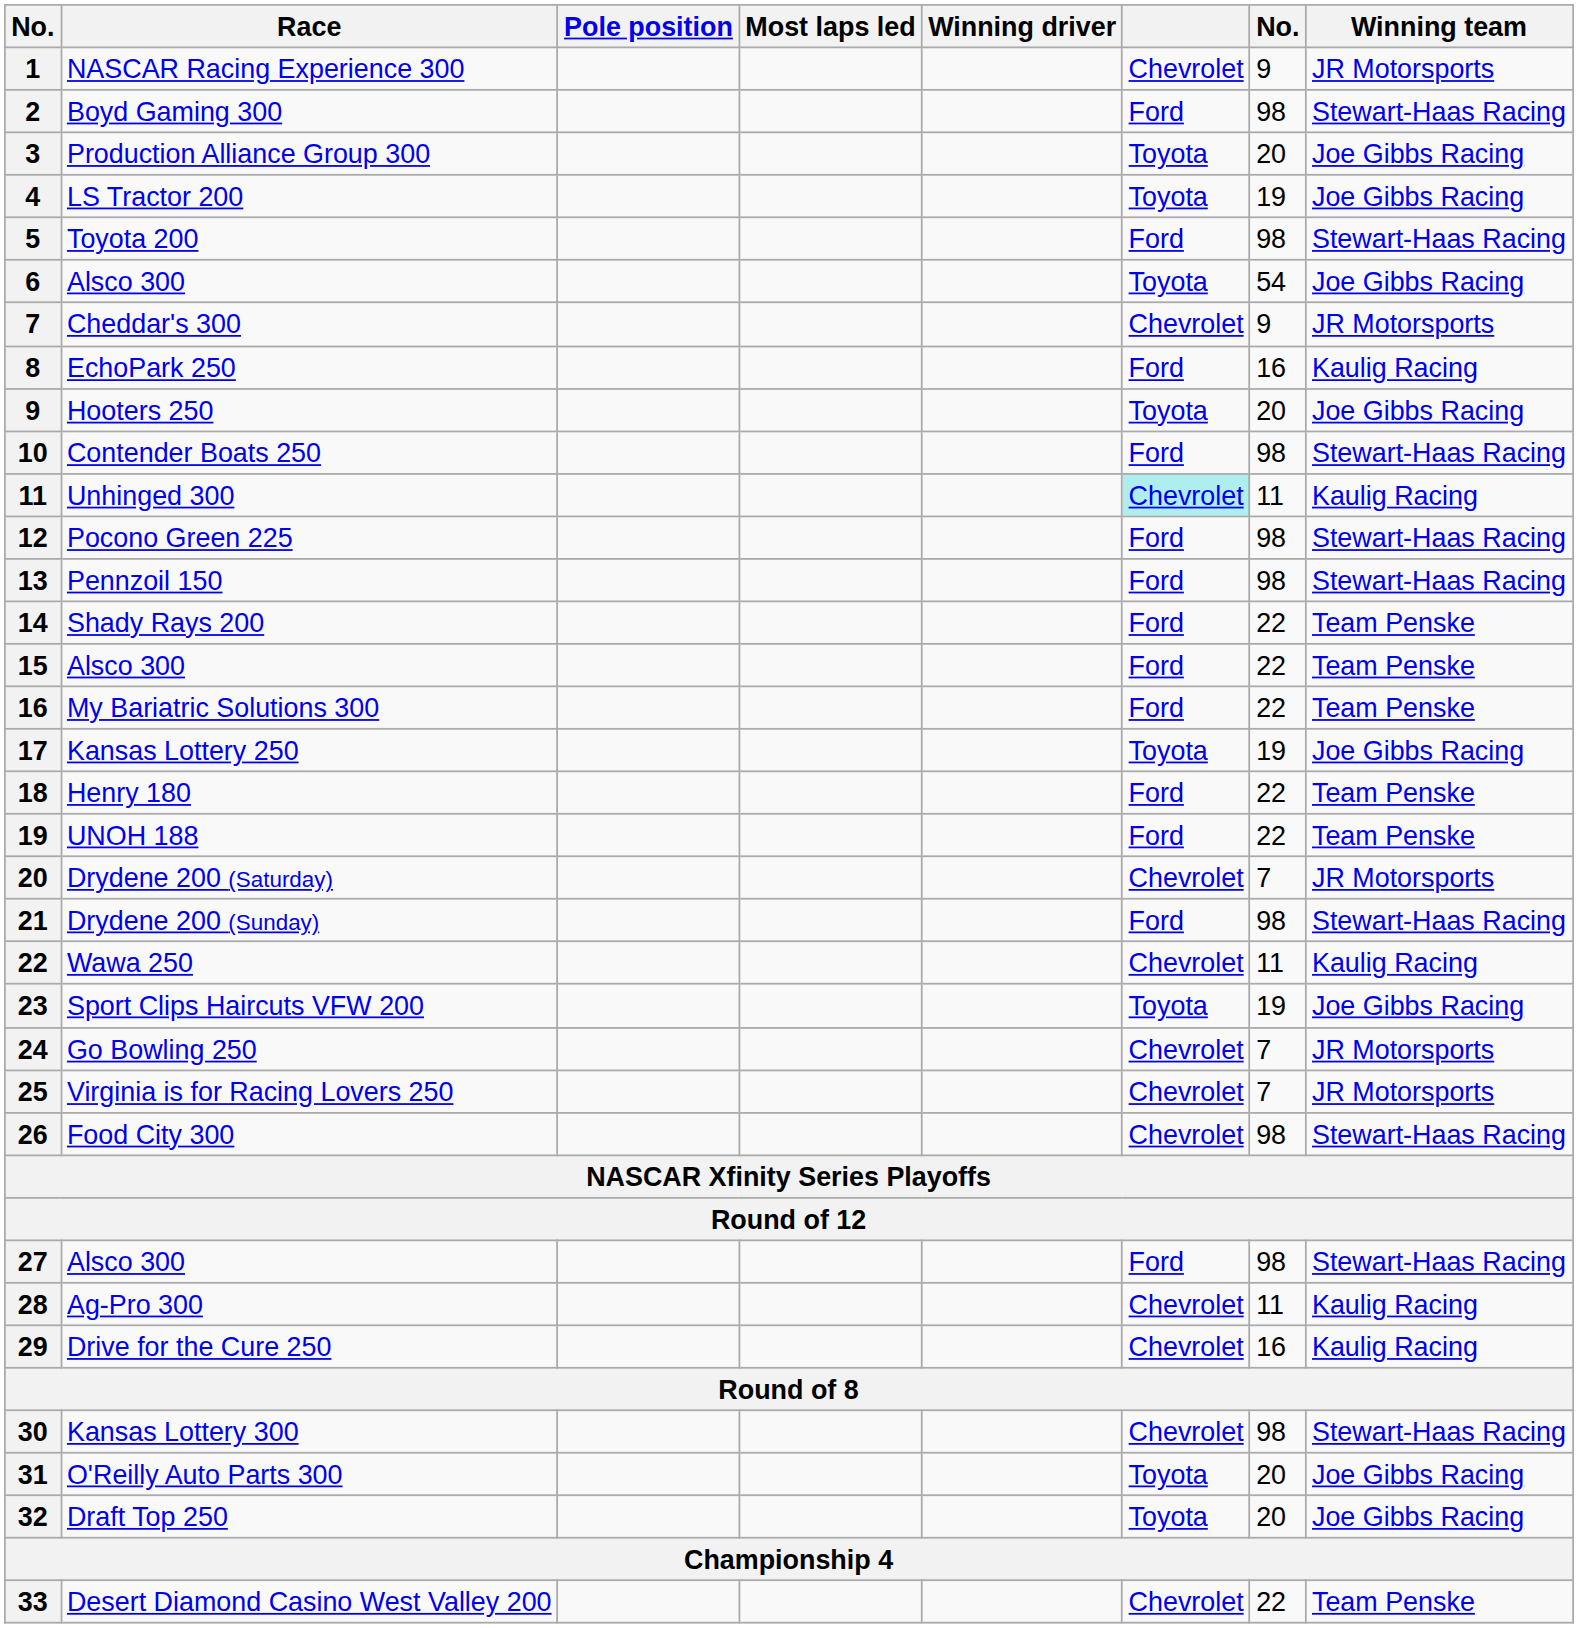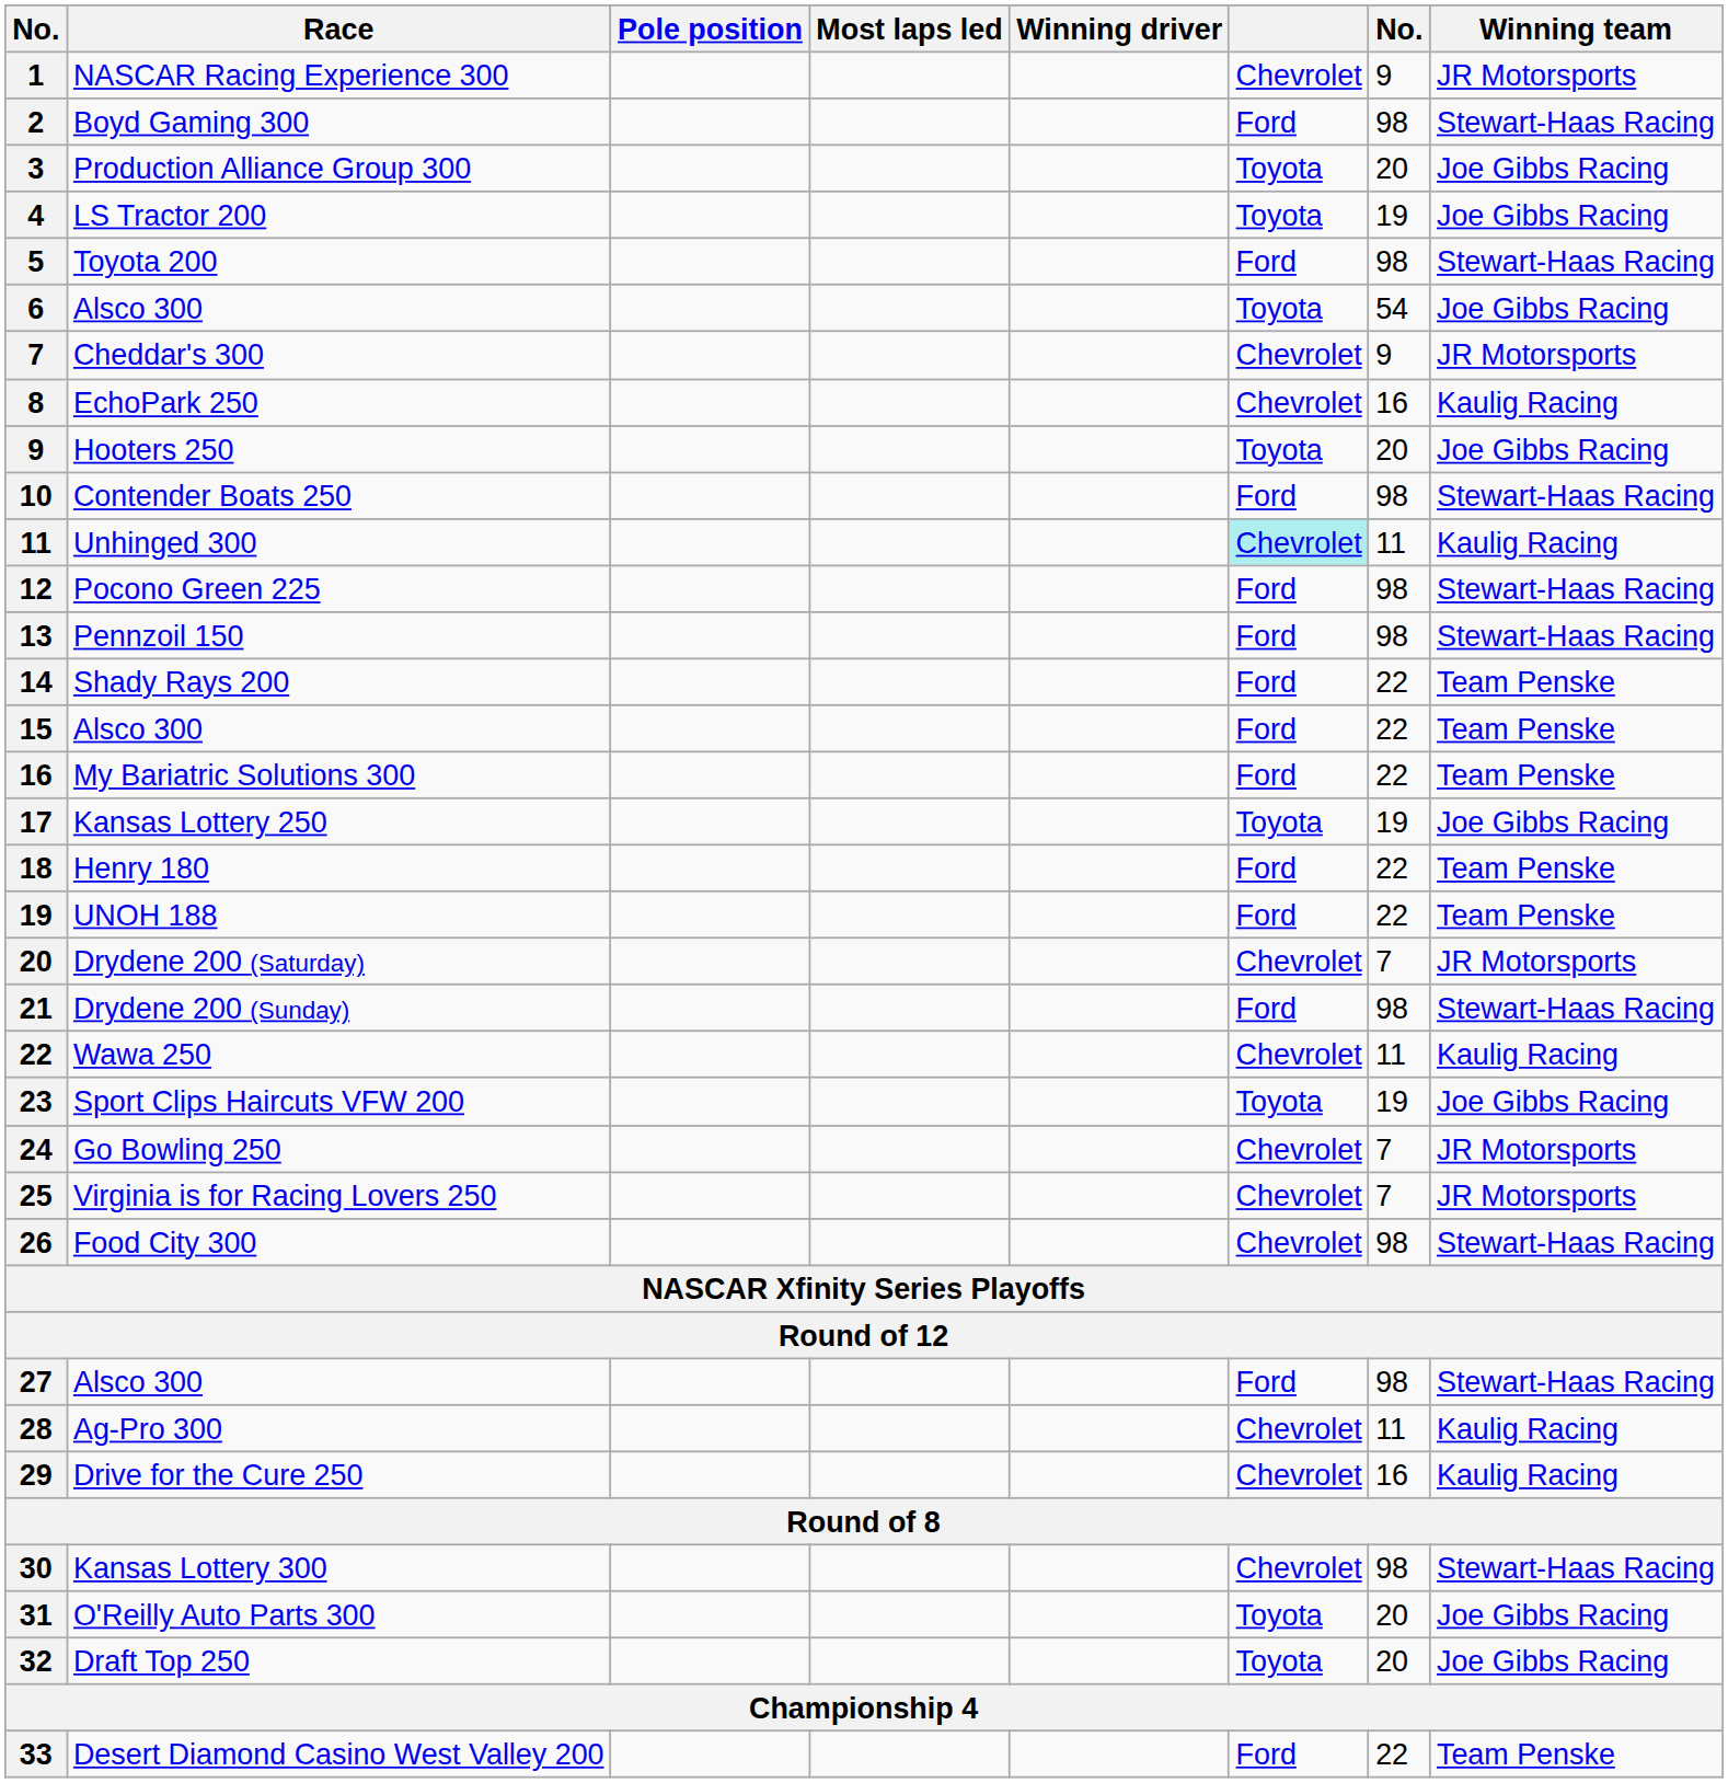EchoPark 250 | column 6: Ford -> Chevrolet
Desert Diamond Casino West Valley 200 | column 6: Chevrolet -> Ford
